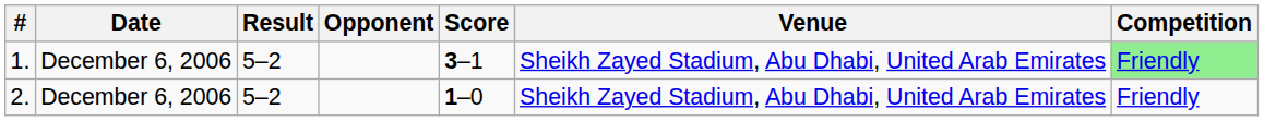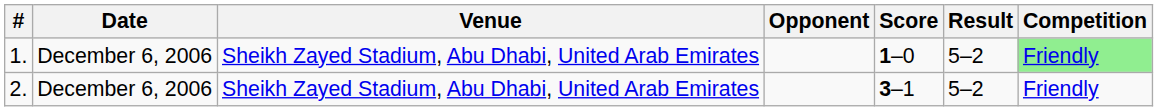columns swapped: Venue <-> Result
1. | Score: 3–1 -> 1–0
2. | Score: 1–0 -> 3–1
